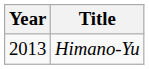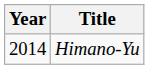Himano-Yu | Year: 2013 -> 2014
